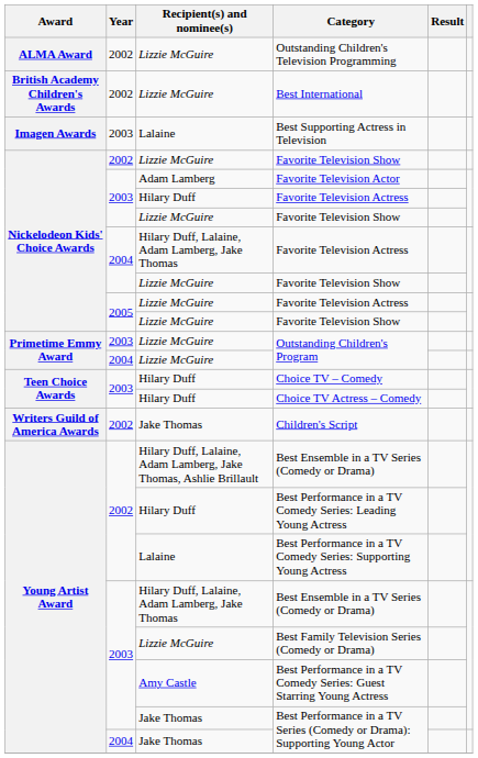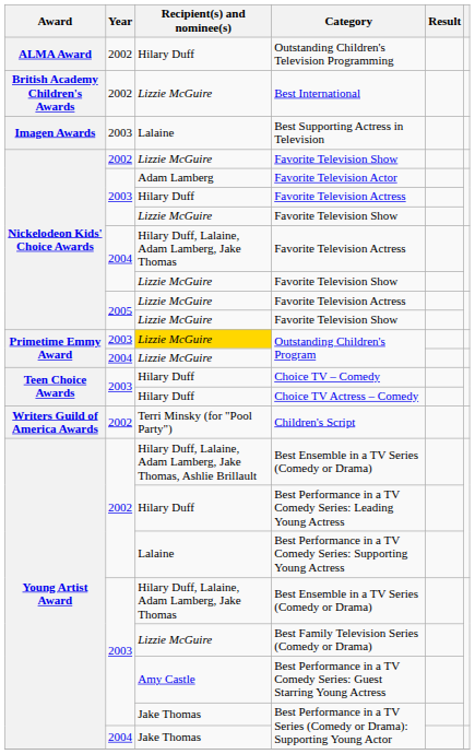Outstanding Children's Television Programming | Recipient(s) and nominee(s): Lizzie McGuire -> Hilary Duff
2003 / Outstanding Children's Program | Recipient(s) and nominee(s): no background -> gold background
Children's Script | Recipient(s) and nominee(s): Jake Thomas -> Terri Minsky (for "Pool Party")
